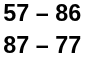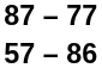rows swapped: 87 – 77 <-> 57 – 86
